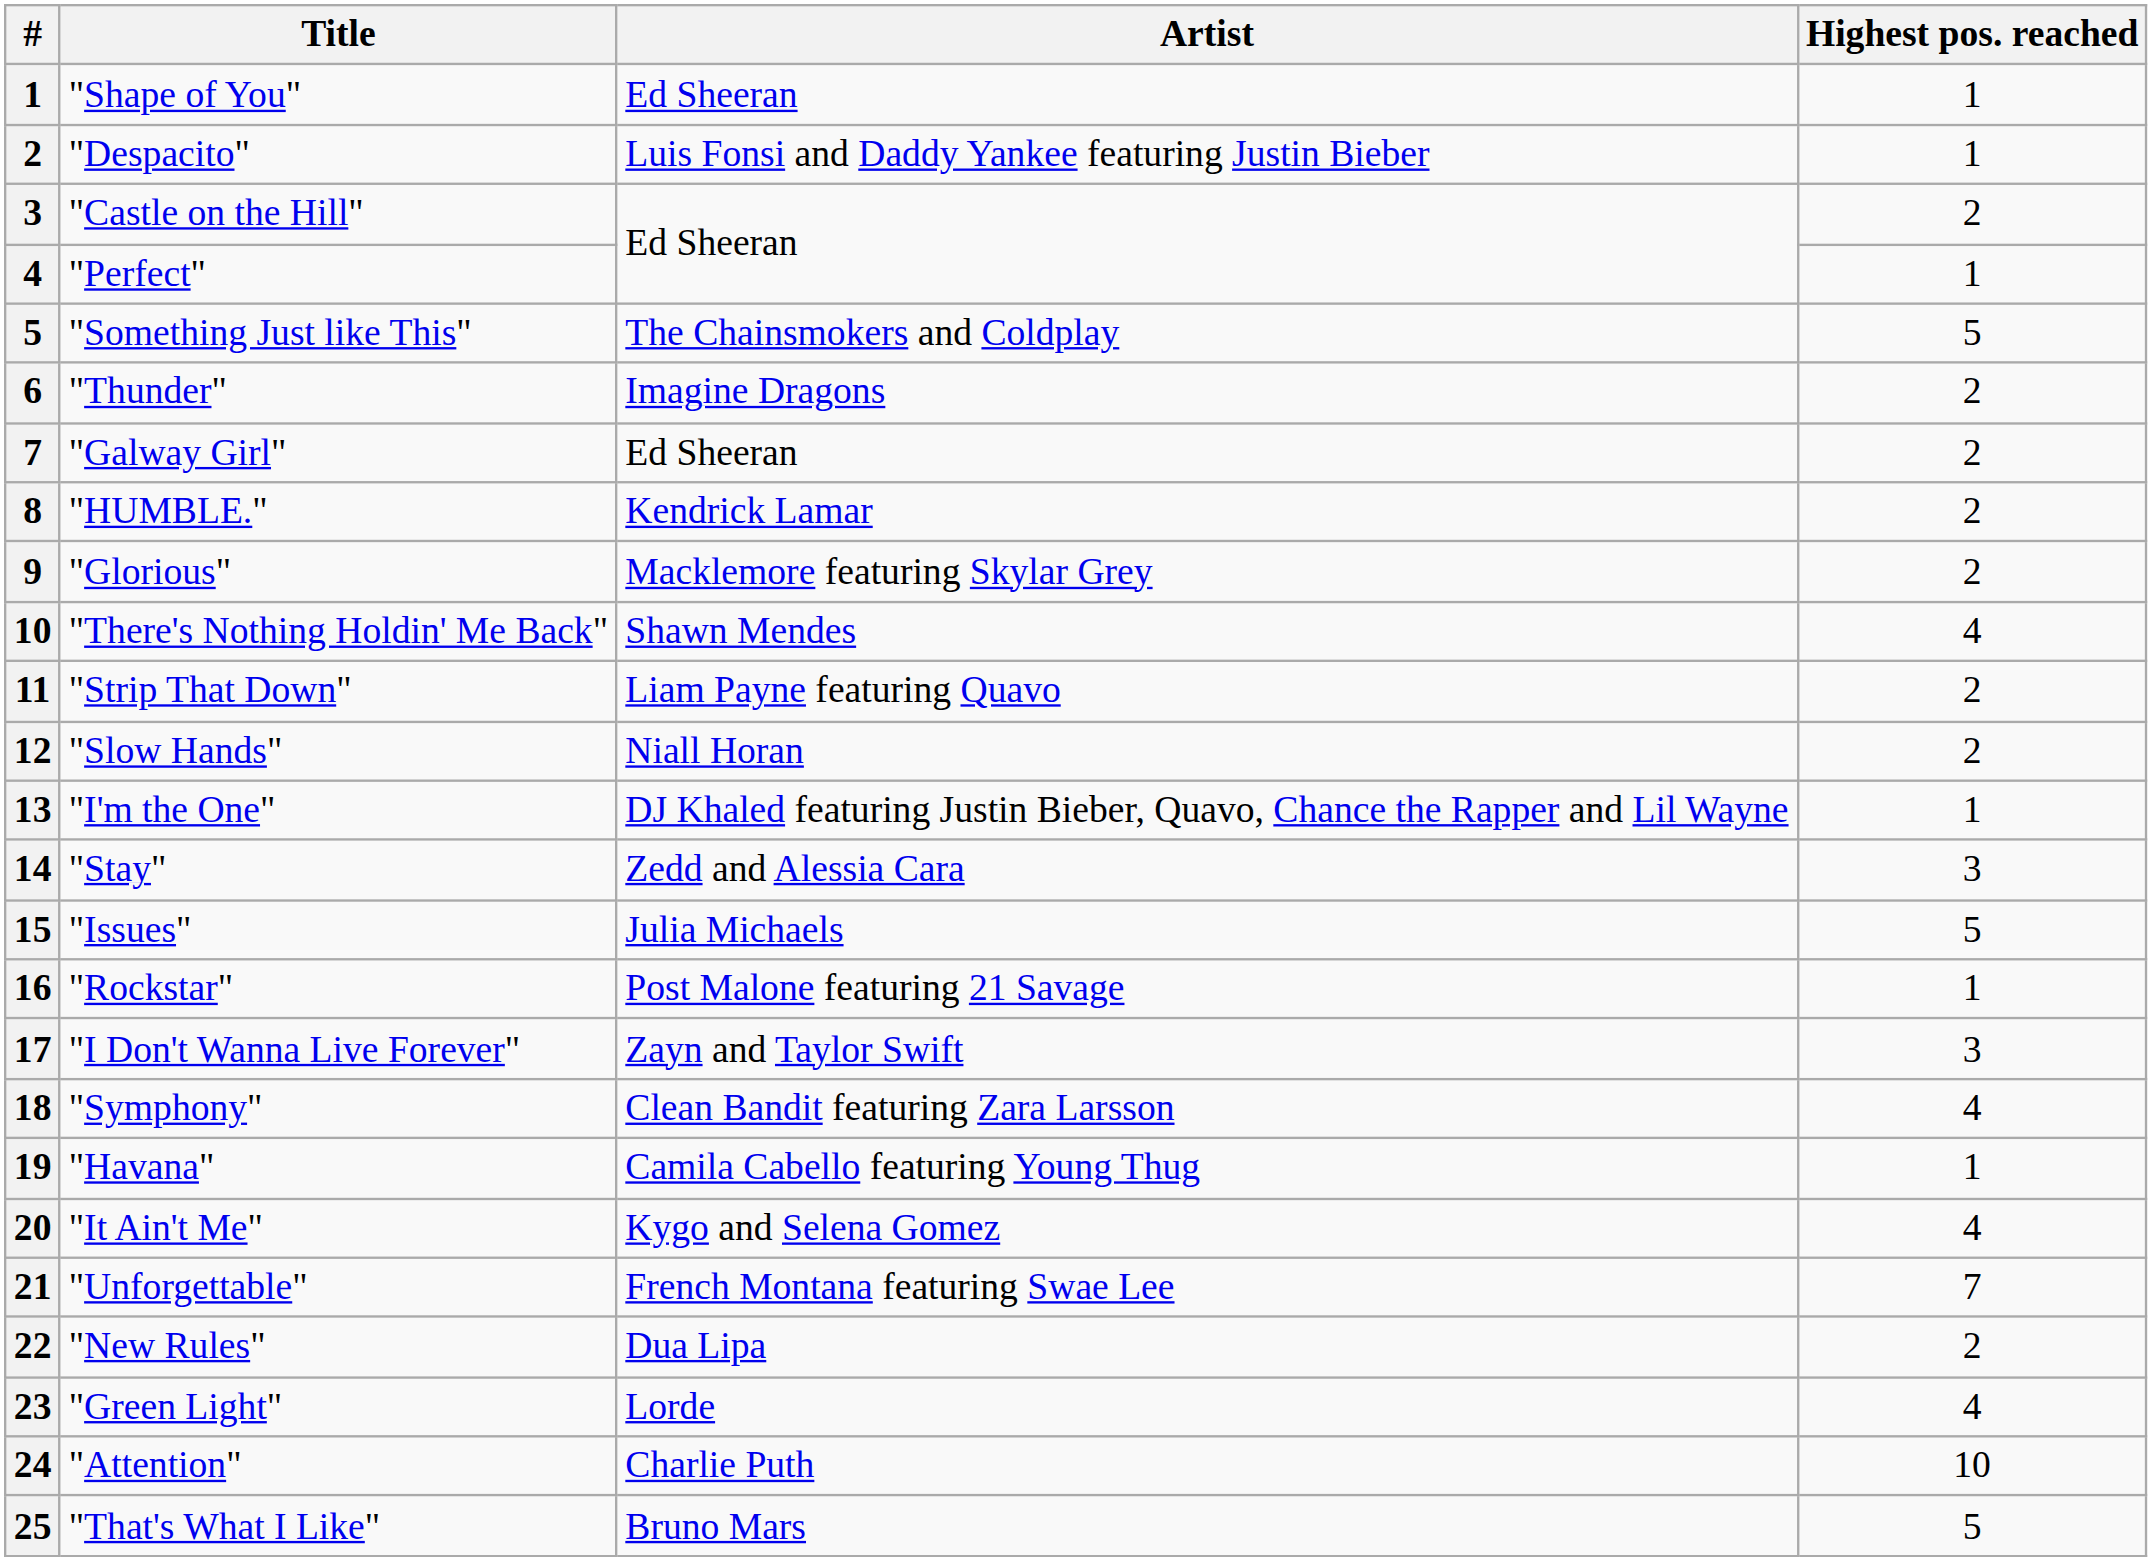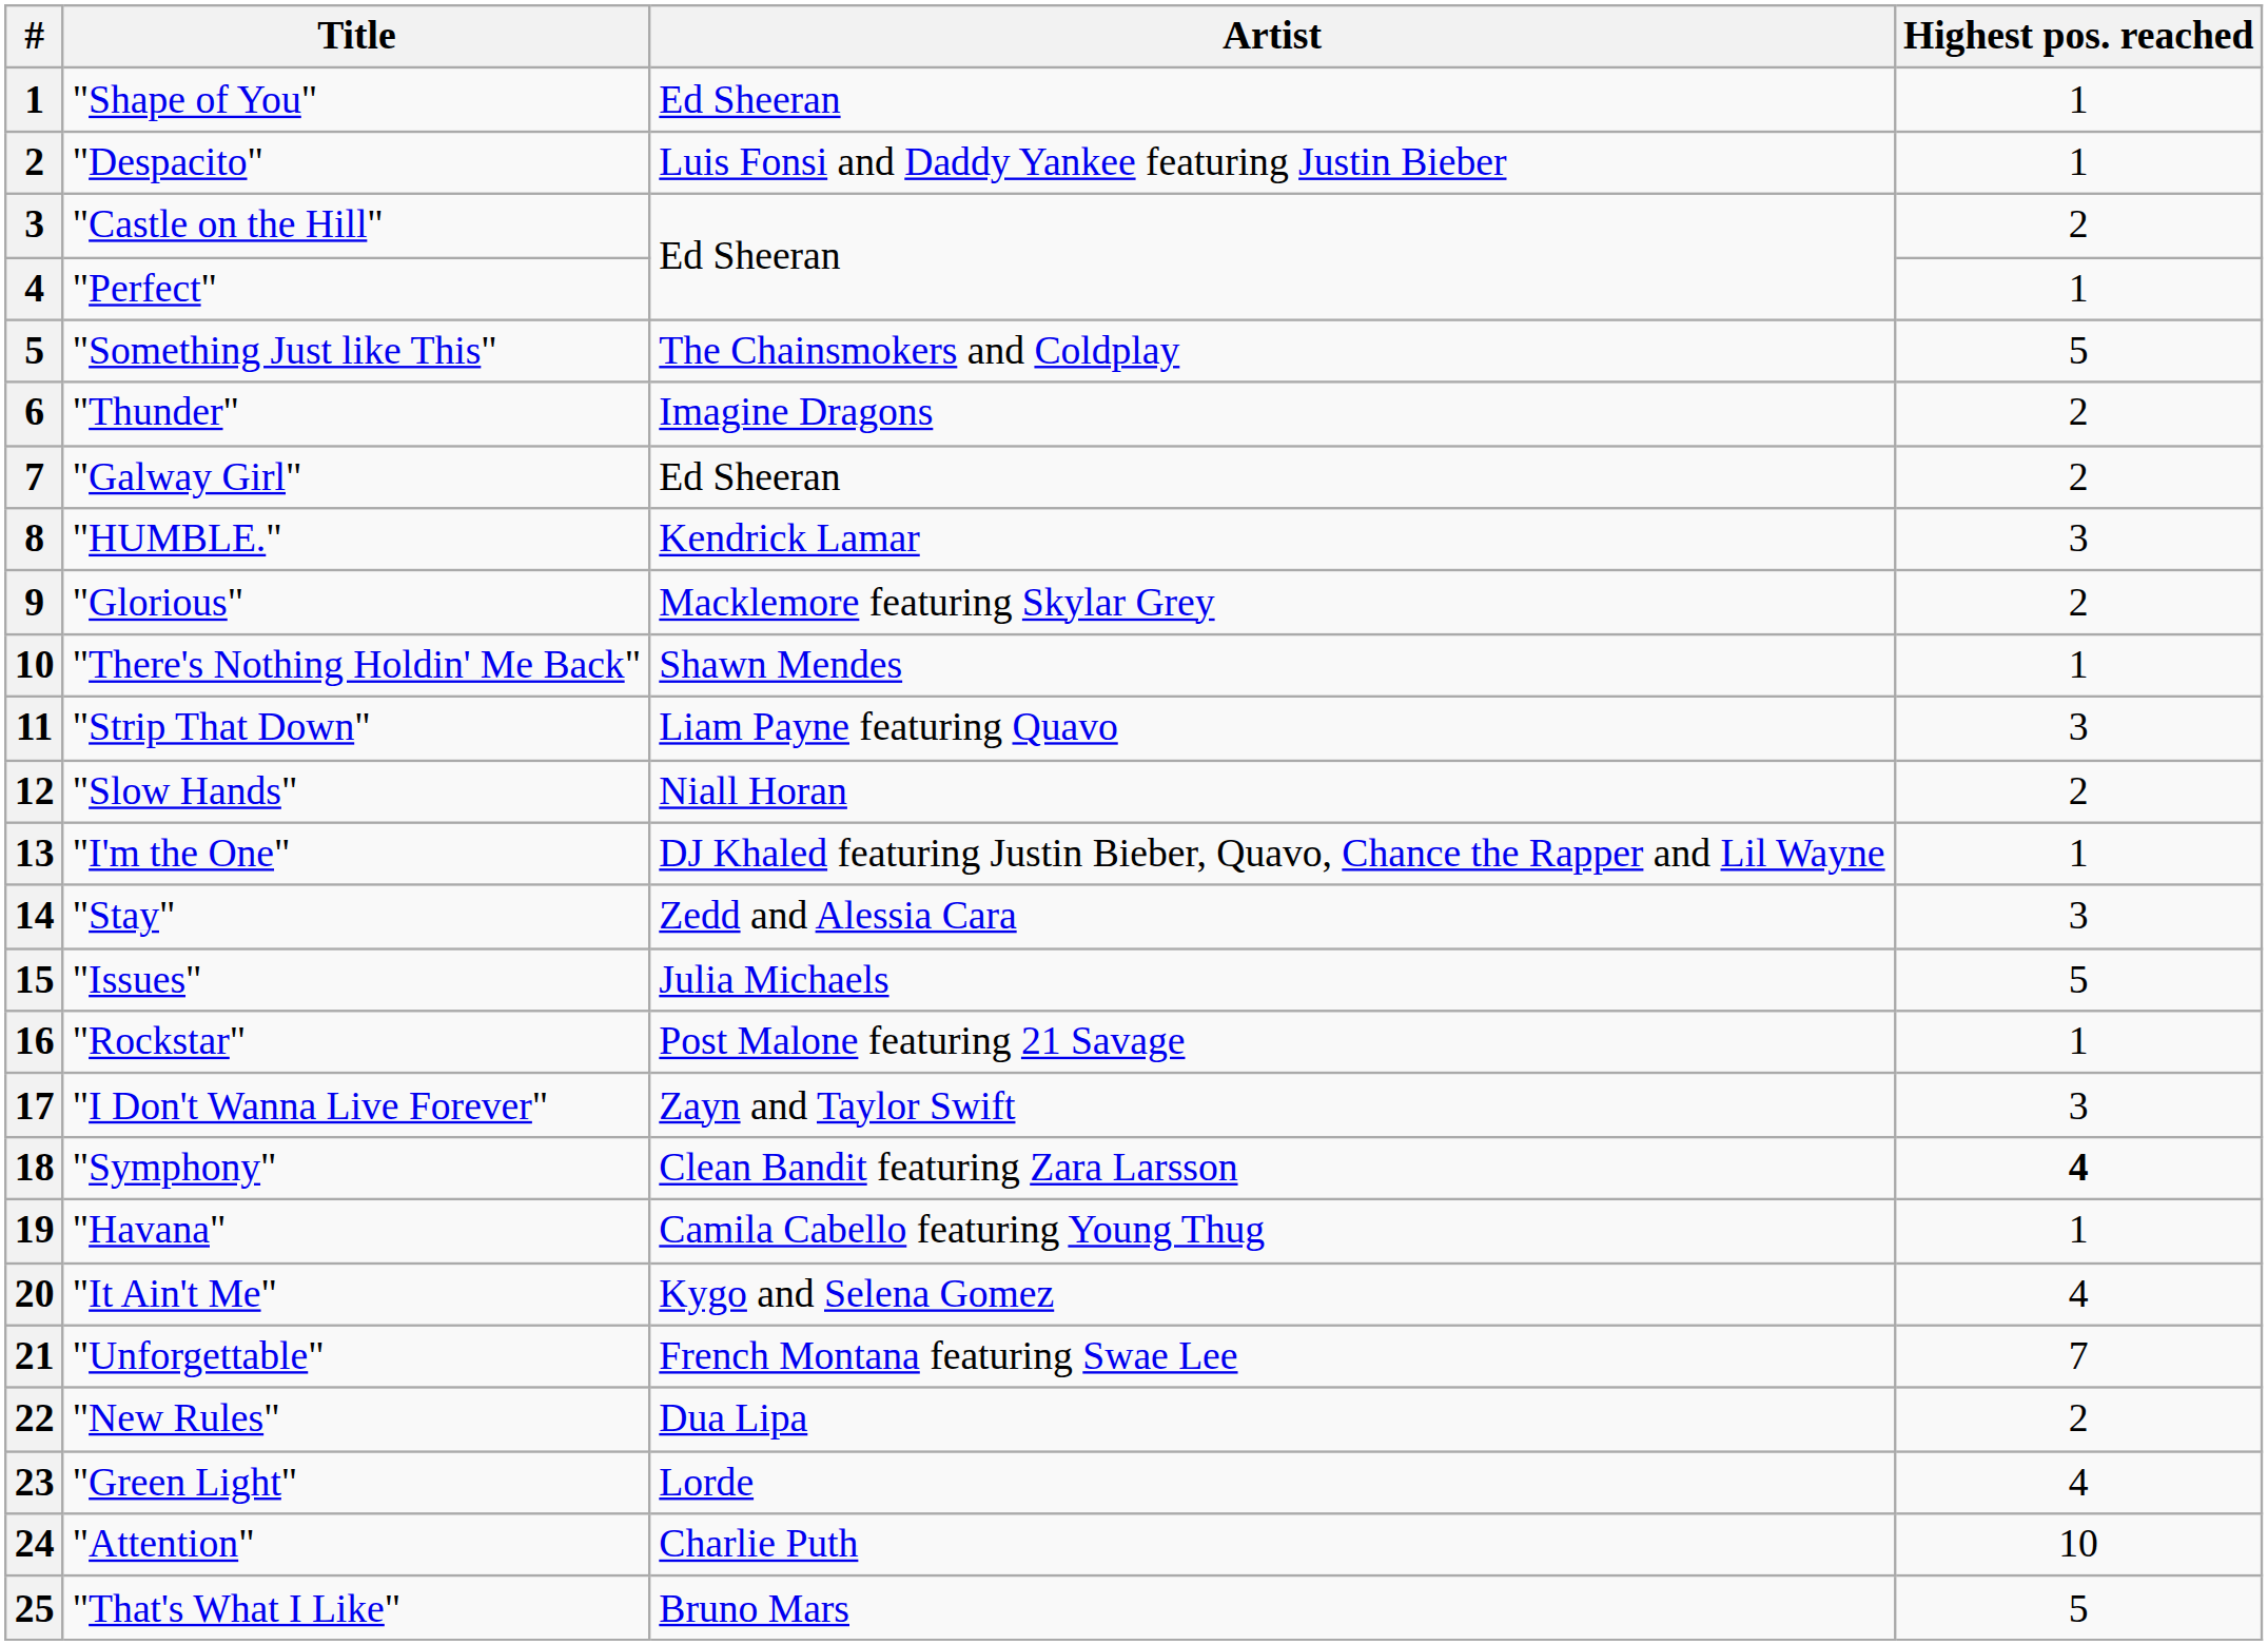"HUMBLE." | Highest pos. reached: 2 -> 3
"There's Nothing Holdin' Me Back" | Highest pos. reached: 4 -> 1
"Strip That Down" | Highest pos. reached: 2 -> 3
"Symphony" | Highest pos. reached: normal -> bold
